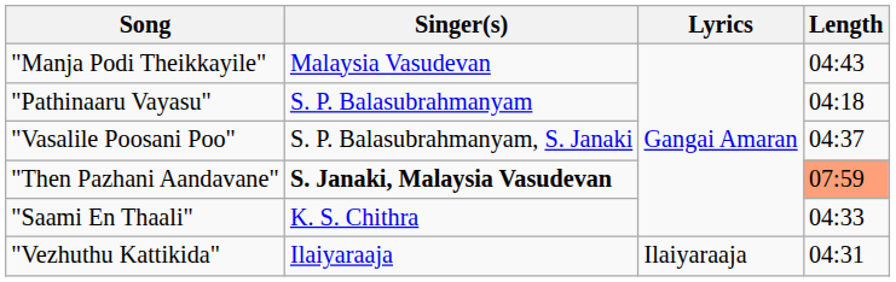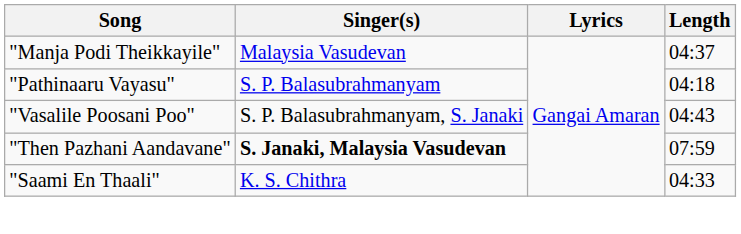"Manja Podi Theikkayile" | Length: 04:43 -> 04:37
"Vasalile Poosani Poo" | Length: 04:37 -> 04:43
"Then Pazhani Aandavane" | Length: lightsalmon background -> no background
- row: "Vezhuthu Kattikida" | Ilaiyaraaja | Ilaiyaraaja | 04:31
